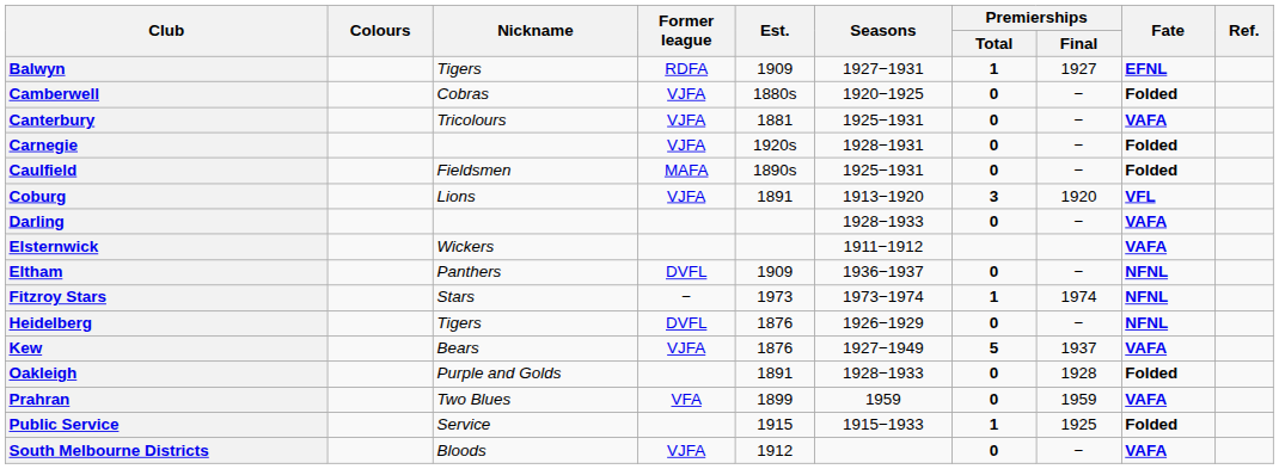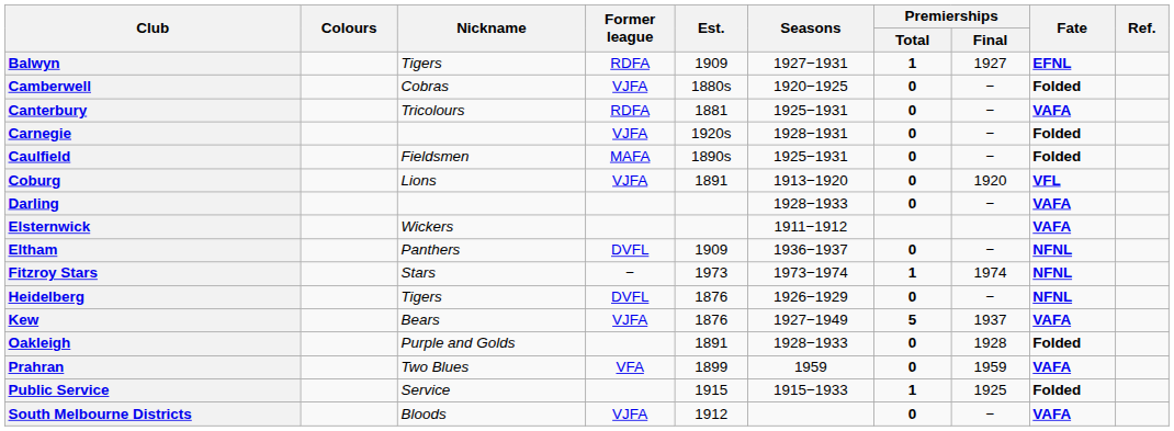Canterbury | Former league: VJFA -> RDFA
Coburg | Premierships / Total: 3 -> 0
